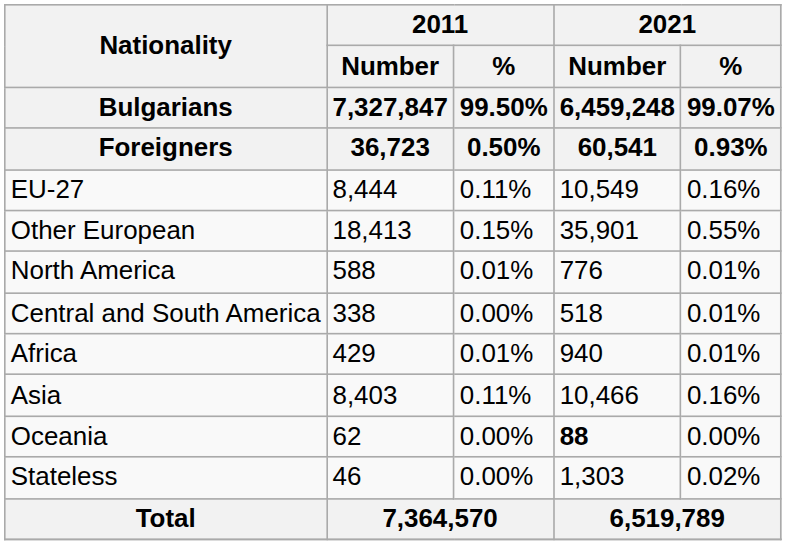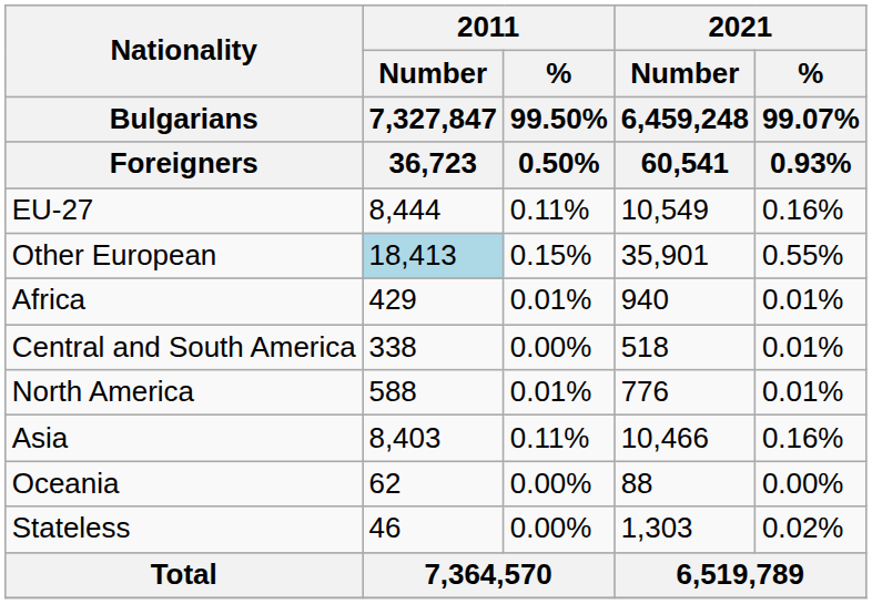Other European | 2011 / Number / 7,327,847 / 36,723: no background -> lightblue background
rows swapped: Africa <-> North America
Oceania | 2021 / Number / 6,459,248 / 60,541: bold -> normal
